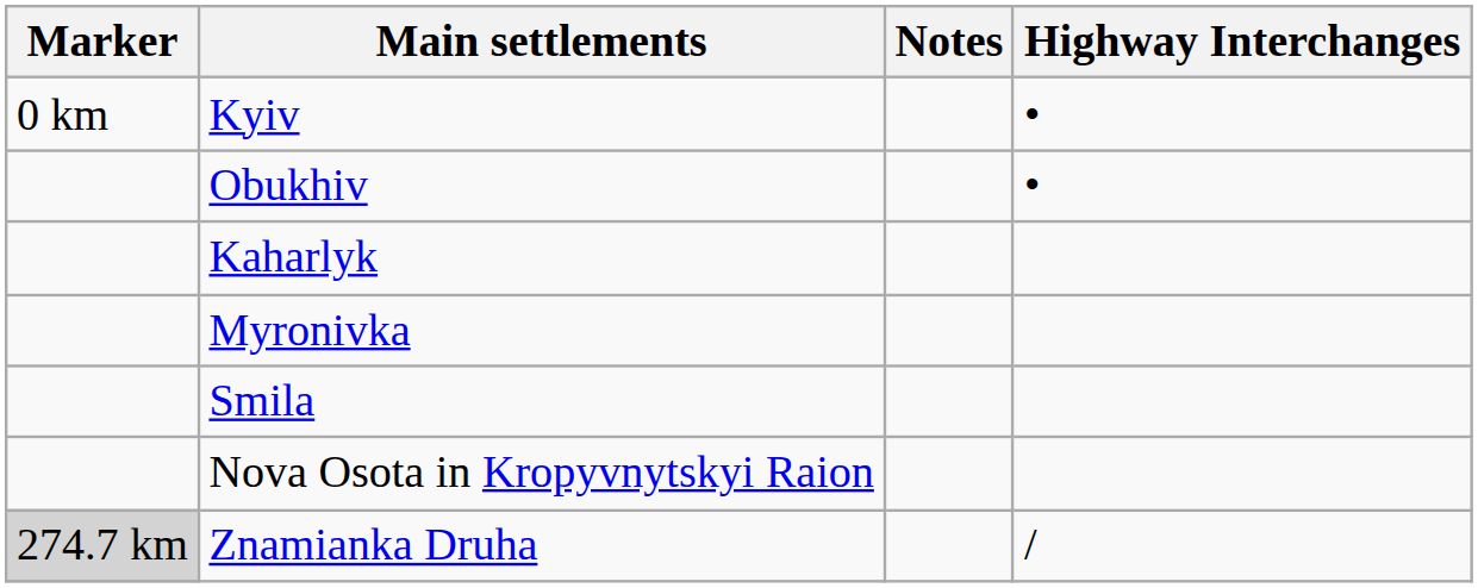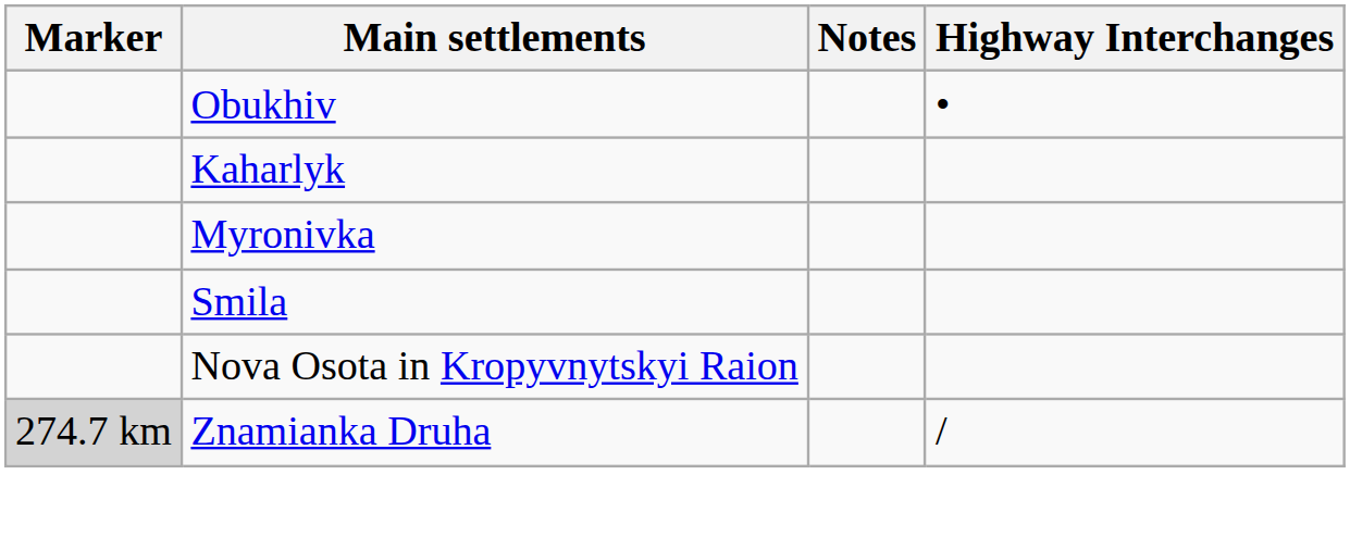- row: 0 km | Kyiv | •
